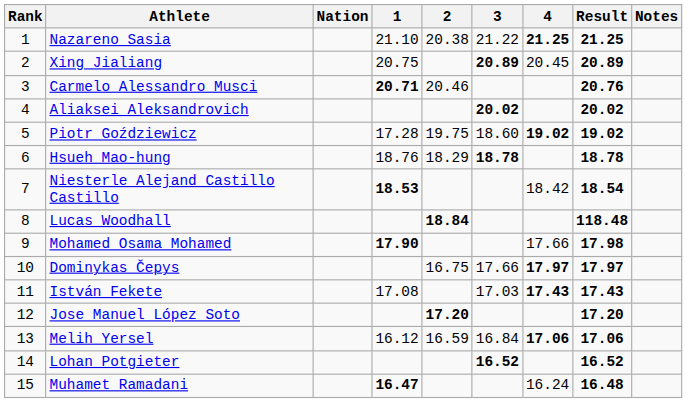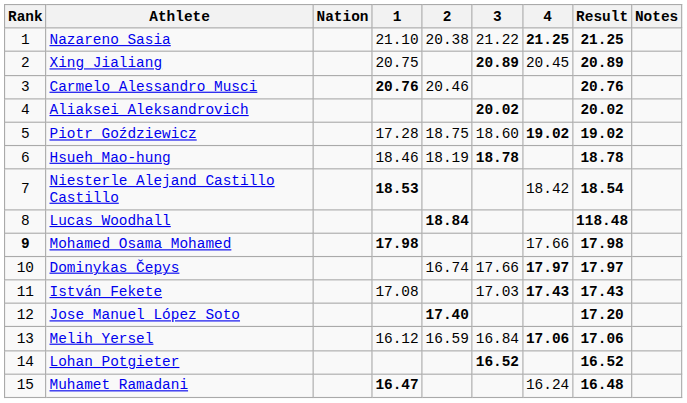Carmelo Alessandro Musci | 1: 20.71 -> 20.76
Piotr Goździewicz | 2: 19.75 -> 18.75
Hsueh Mao-hung | 1: 18.76 -> 18.46
Hsueh Mao-hung | 2: 18.29 -> 18.19
Mohamed Osama Mohamed | Rank: normal -> bold
Mohamed Osama Mohamed | 1: 17.90 -> 17.98
Dominykas Čepys | 2: 16.75 -> 16.74
Jose Manuel López Soto | 2: 17.20 -> 17.40
